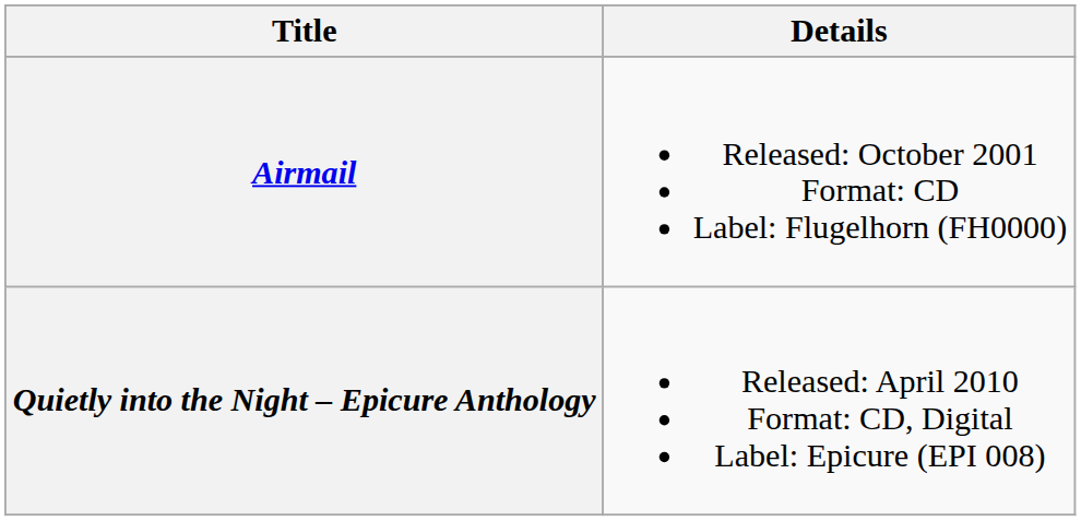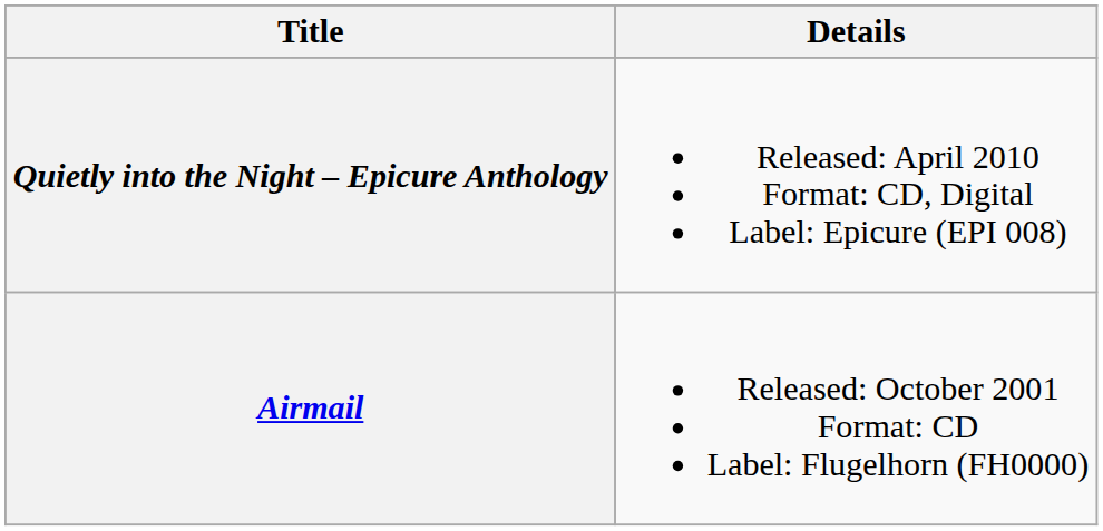rows swapped: Airmail <-> Quietly into the Night – Epicure Anthology
